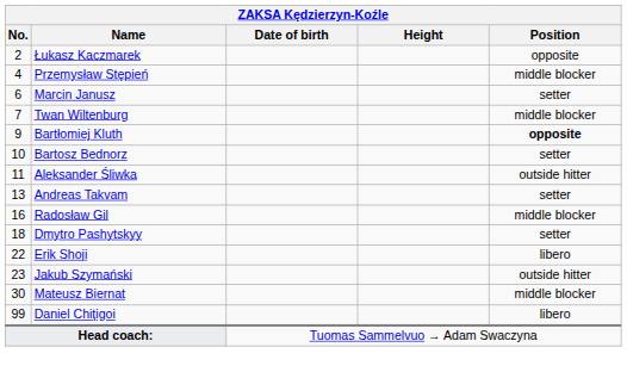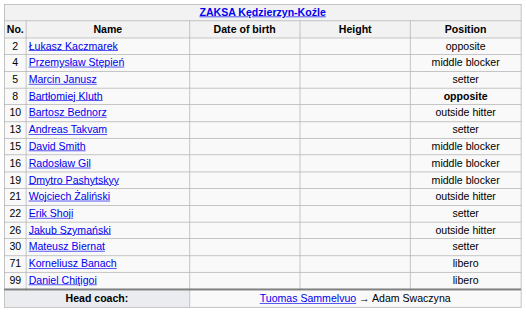Marcin Janusz | No.: 6 -> 5
- row: 7 | Twan Wiltenburg | middle blocker
Bartłomiej Kluth | No.: 9 -> 8
Bartosz Bednorz | Position: setter -> outside hitter
- row: 11 | Aleksander Śliwka | outside hitter
+ row: 15 | David Smith | middle blocker
Dmytro Pashytskyy | No.: 18 -> 19
Dmytro Pashytskyy | Position: setter -> middle blocker
+ row: 21 | Wojciech Żaliński | outside hitter
Erik Shoji | Position: libero -> setter
Jakub Szymański | No.: 23 -> 26
Mateusz Biernat | Position: middle blocker -> setter
+ row: 71 | Korneliusz Banach | libero
